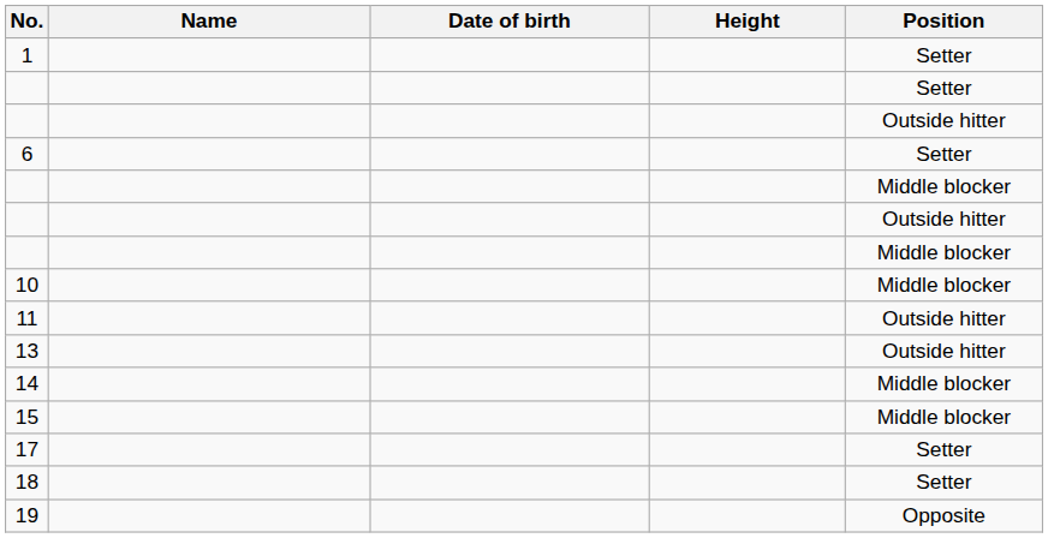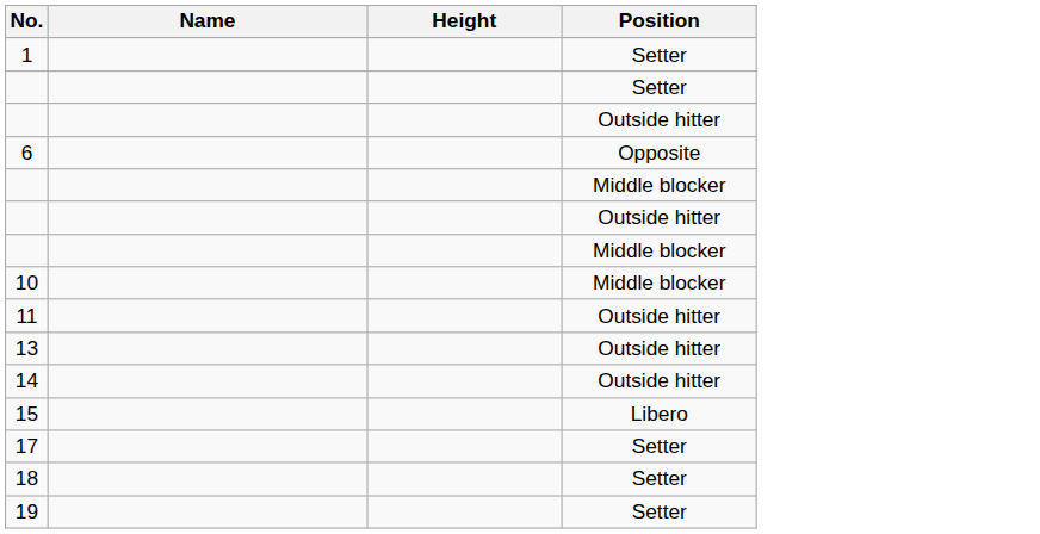- column: Date of birth
6 | Position: Setter -> Opposite
14 | Position: Middle blocker -> Outside hitter
15 | Position: Middle blocker -> Libero
19 | Position: Opposite -> Setter
